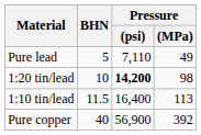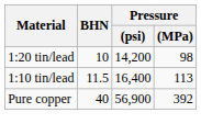- row: Pure lead | 5 | 7,110 | 49
1:20 tin/lead | Pressure / (psi): bold -> normal
